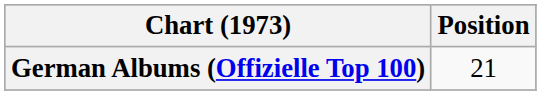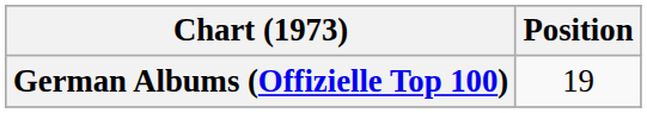German Albums (Offizielle Top 100) | Position: 21 -> 19
